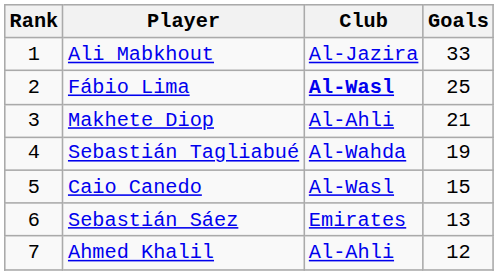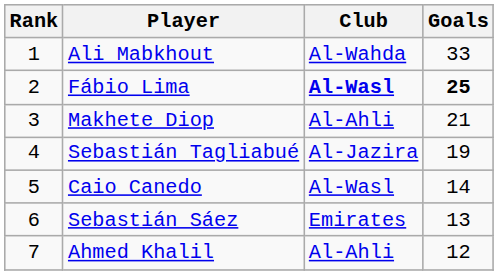Ali Mabkhout | Club: Al-Jazira -> Al-Wahda
Fábio Lima | Goals: normal -> bold
Sebastián Tagliabué | Club: Al-Wahda -> Al-Jazira
Caio Canedo | Goals: 15 -> 14
